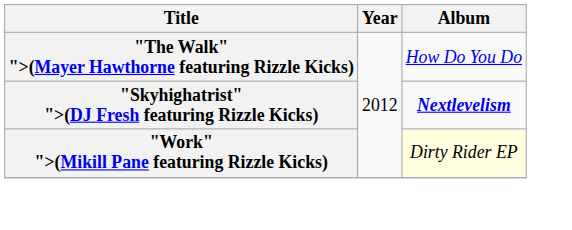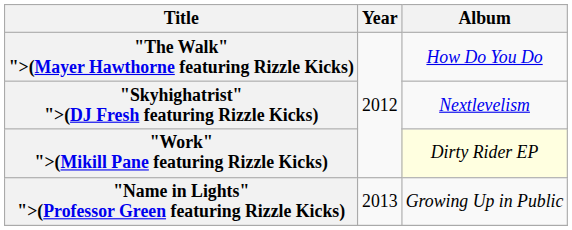"Skyhighatrist" ">(DJ Fresh featuring Rizzle Kicks) | Album: bold -> normal
+ row: "Name in Lights" ">(Professor Green featuring Rizzle Kicks) | 2013 | Growing Up in Public
